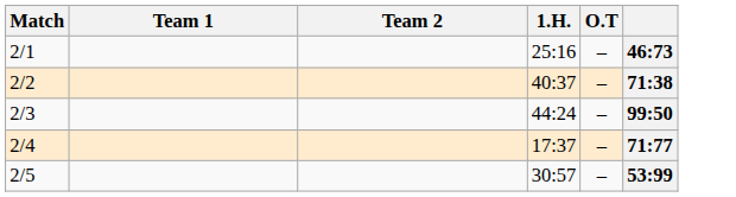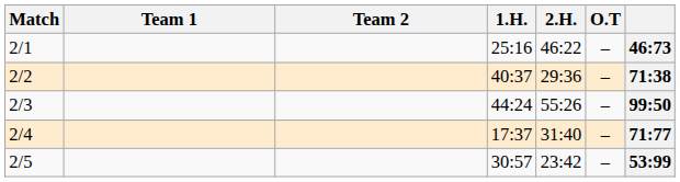+ column: 2.H. | 46:22 | 29:36 | 55:26 | 31:40 | 23:42
